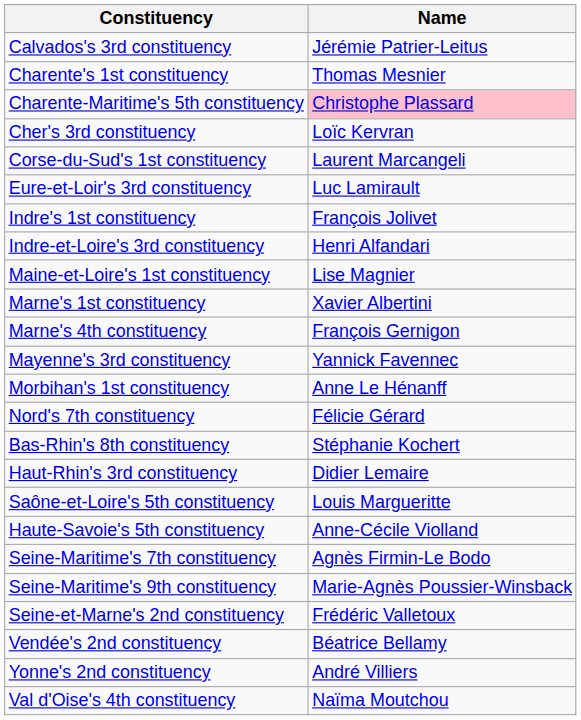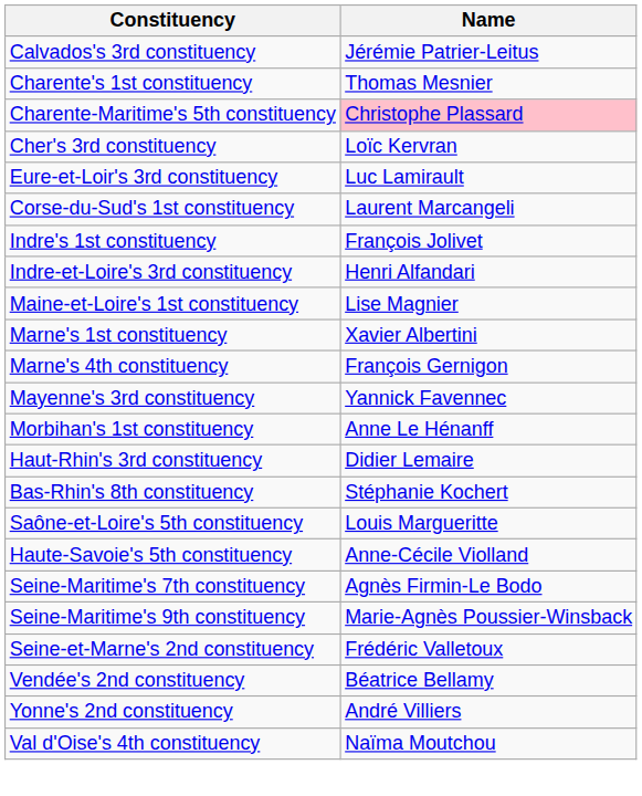rows swapped: Corse-du-Sud's 1st constituency <-> Eure-et-Loir's 3rd constituency
- row: Nord's 7th constituency | Félicie Gérard
rows swapped: Bas-Rhin's 8th constituency <-> Haut-Rhin's 3rd constituency
